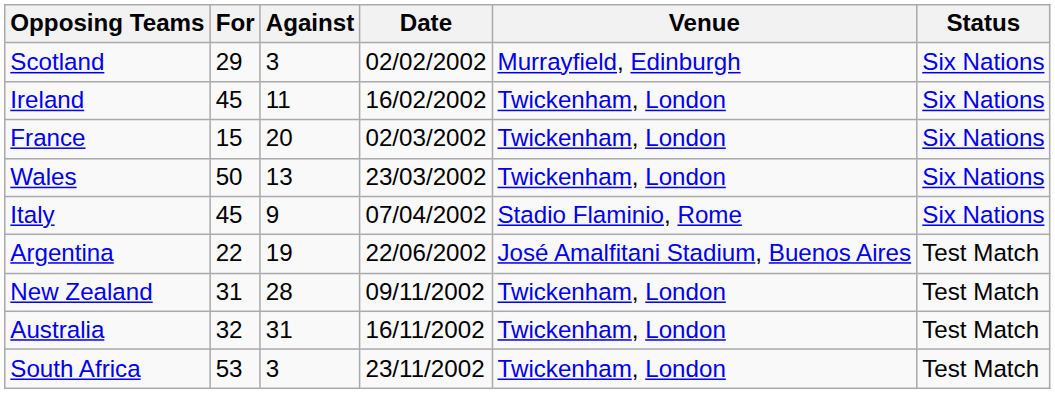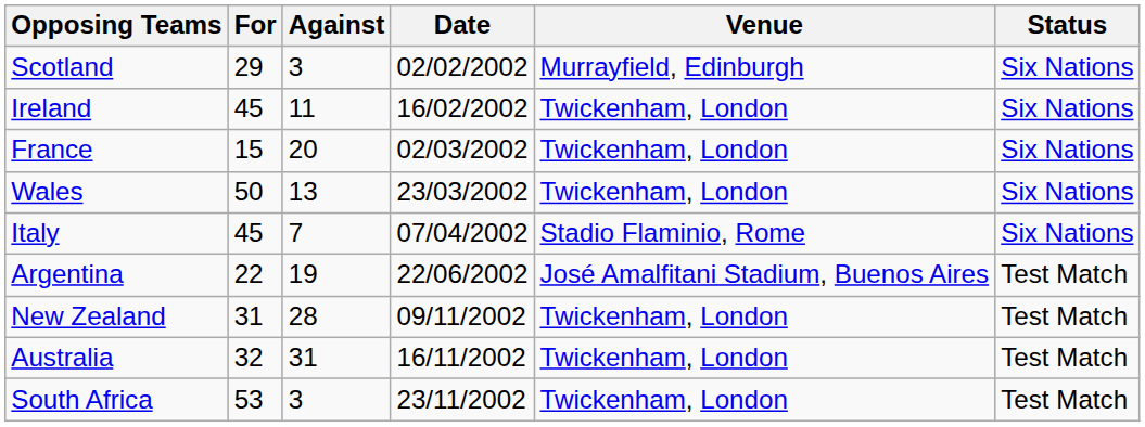Italy | Against: 9 -> 7
